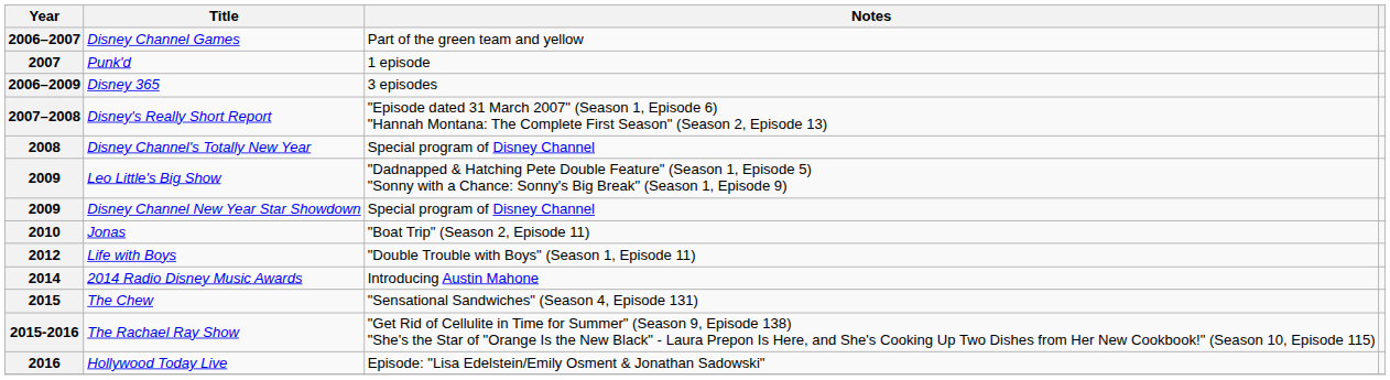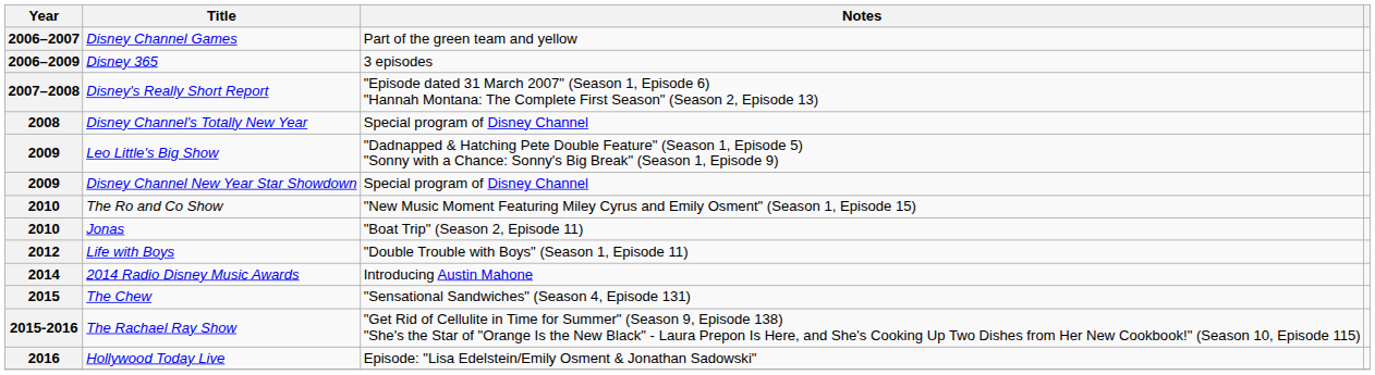- row: 2007 | Punk'd | 1 episode
+ row: 2010 | The Ro and Co Show | "New Music Moment Featuring Miley Cyrus and Emily Osment" (Season 1, Episode 15)
